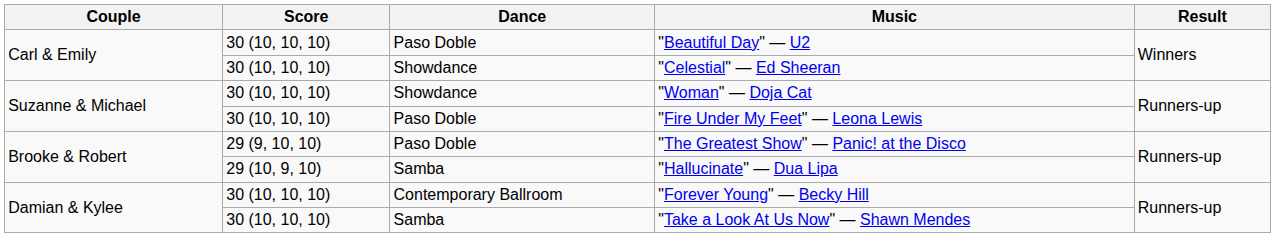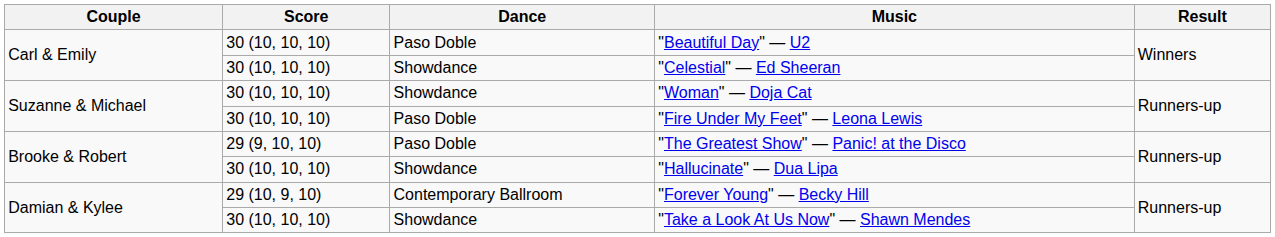"Hallucinate" — Dua Lipa | Score: 29 (10, 9, 10) -> 30 (10, 10, 10)
"Hallucinate" — Dua Lipa | Dance: Samba -> Showdance
"Forever Young" — Becky Hill | Score: 30 (10, 10, 10) -> 29 (10, 9, 10)
"Take a Look At Us Now" — Shawn Mendes | Dance: Samba -> Showdance
